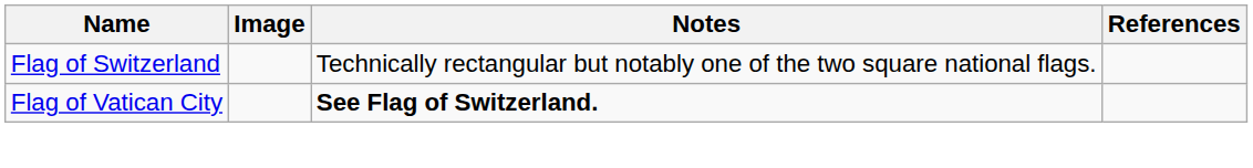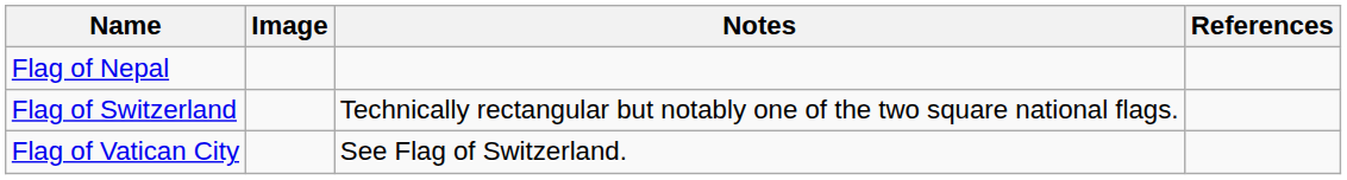+ row: Flag of Nepal
Flag of Vatican City | Notes: bold -> normal
